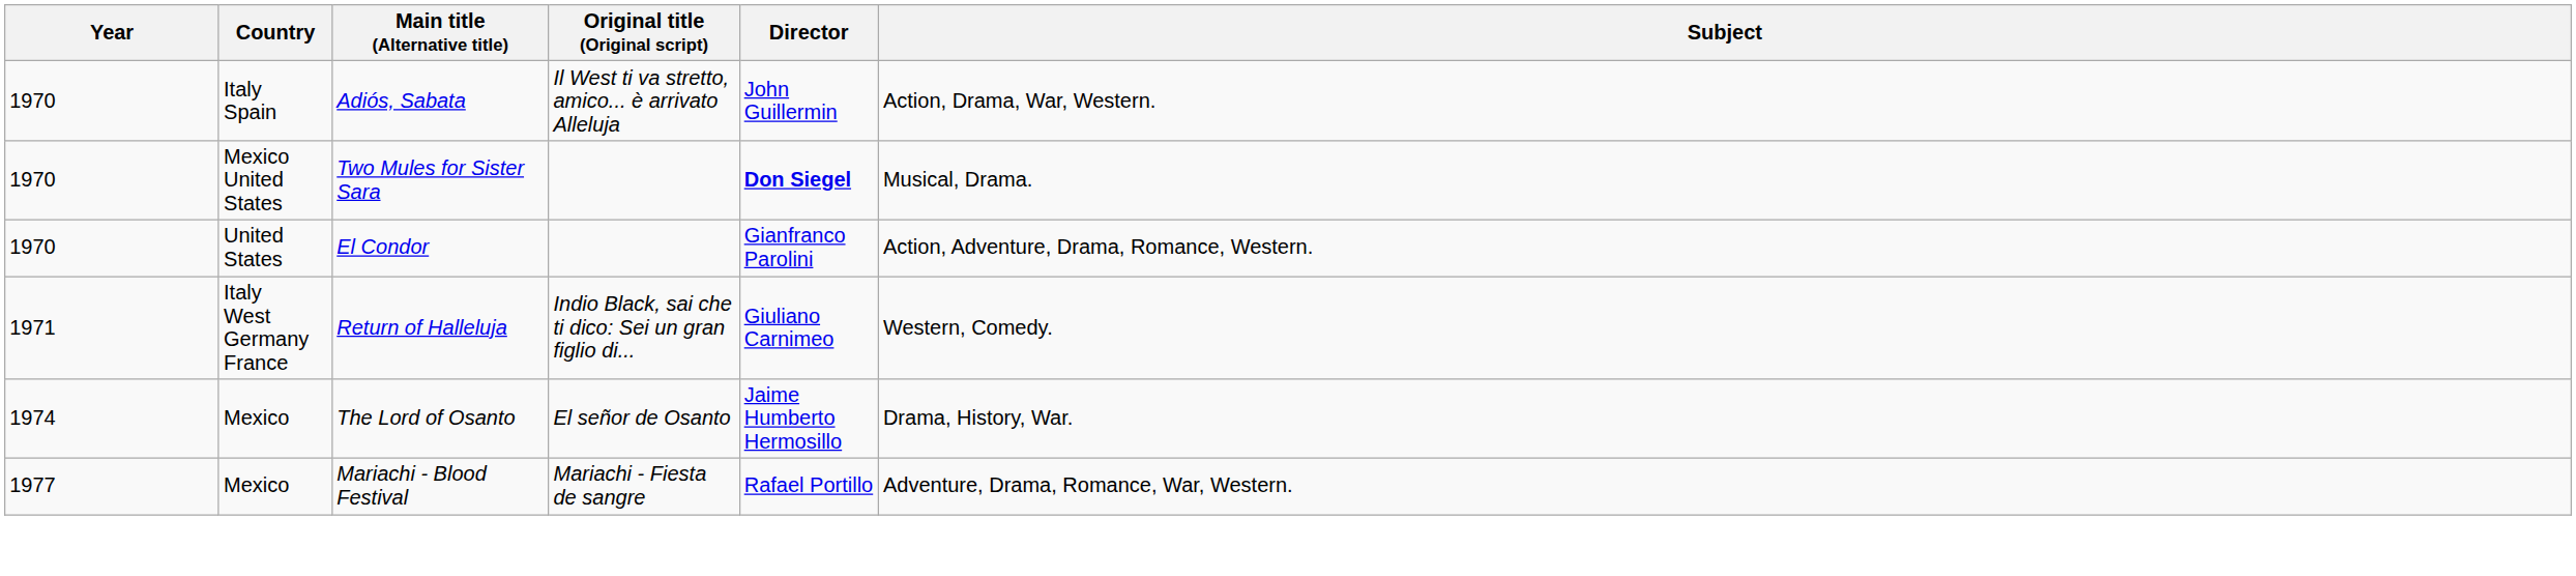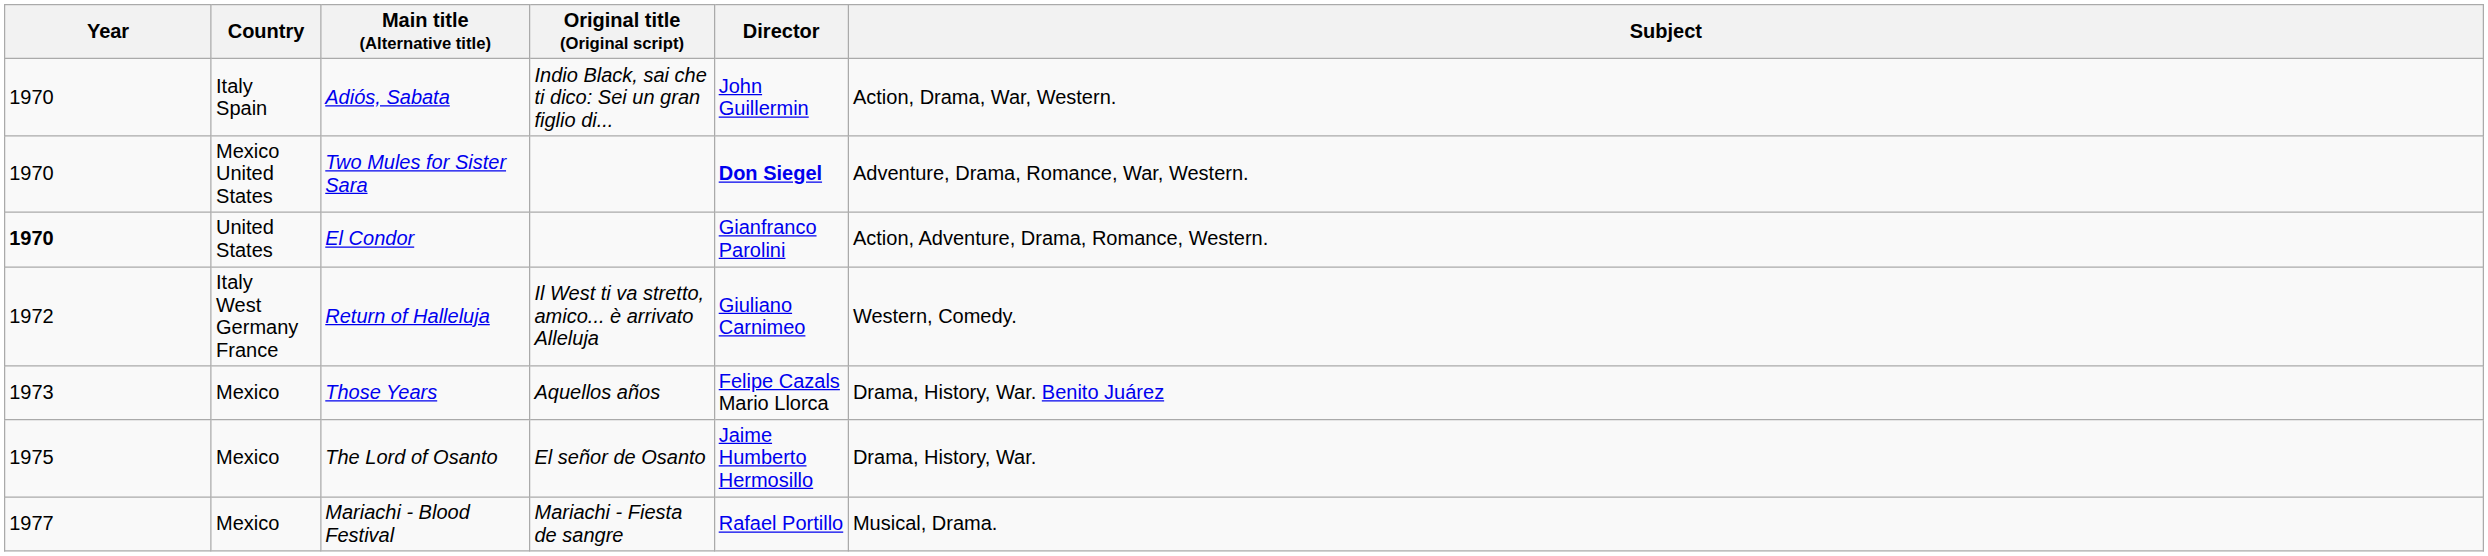Adiós, Sabata | Original title (Original script): Il West ti va stretto, amico... è arrivato Alleluja -> Indio Black, sai che ti dico: Sei un gran figlio di...
Two Mules for Sister Sara | Subject: Musical, Drama. -> Adventure, Drama, Romance, War, Western.
El Condor | Year: normal -> bold
Return of Halleluja | Year: 1971 -> 1972
Return of Halleluja | Original title (Original script): Indio Black, sai che ti dico: Sei un gran figlio di... -> Il West ti va stretto, amico... è arrivato Alleluja
+ row: 1973 | Mexico | Those Years | Aquellos años | Felipe Cazals Mario Llorca | Drama, History, War. Benito Juárez
The Lord of Osanto | Year: 1974 -> 1975
Mariachi - Blood Festival | Subject: Adventure, Drama, Romance, War, Western. -> Musical, Drama.
